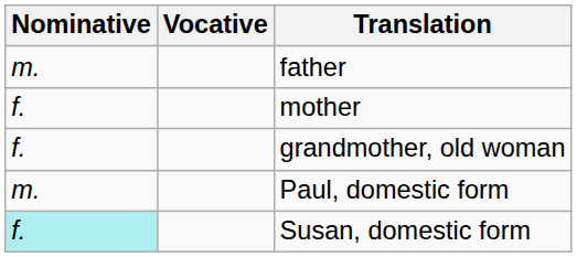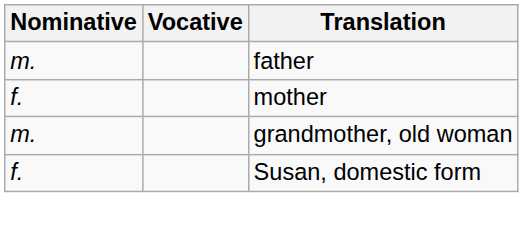grandmother, old woman | Nominative: f. -> m.
- row: m. | Paul, domestic form
Susan, domestic form | Nominative: paleturquoise background -> no background
